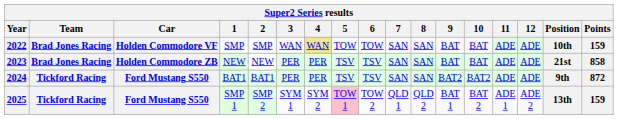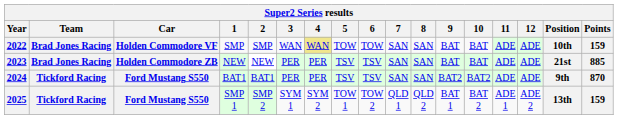2023 | Points: 858 -> 885
2024 | Points: 872 -> 870
2025 | 5: pink background -> no background
